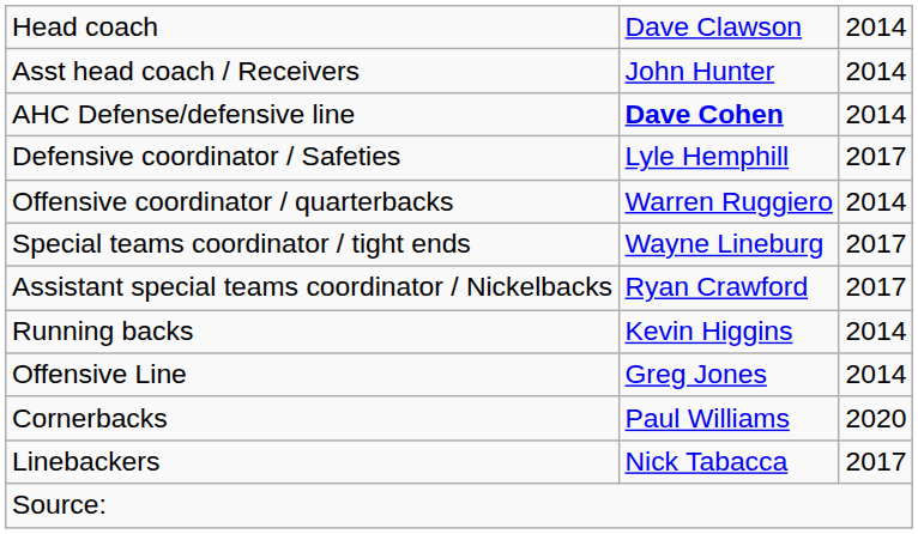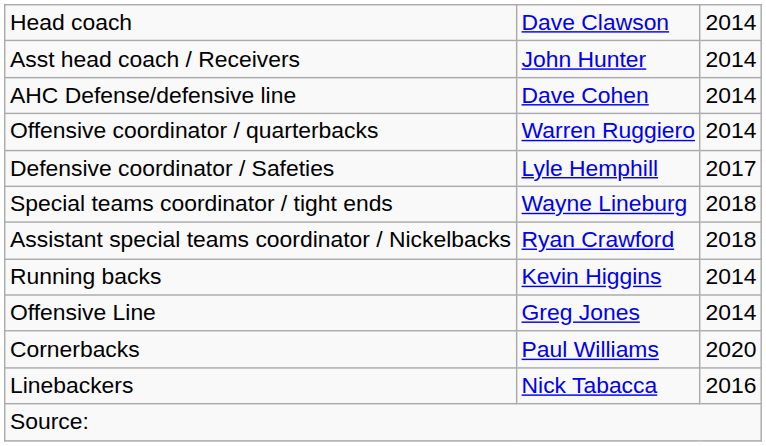AHC Defense/defensive line | column 2: bold -> normal
rows swapped: Offensive coordinator / quarterbacks <-> Defensive coordinator / Safeties
Special teams coordinator / tight ends | column 3: 2017 -> 2018
Assistant special teams coordinator / Nickelbacks | column 3: 2017 -> 2018
Linebackers | column 3: 2017 -> 2016
